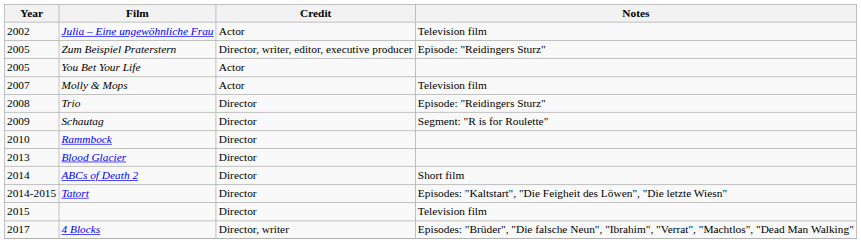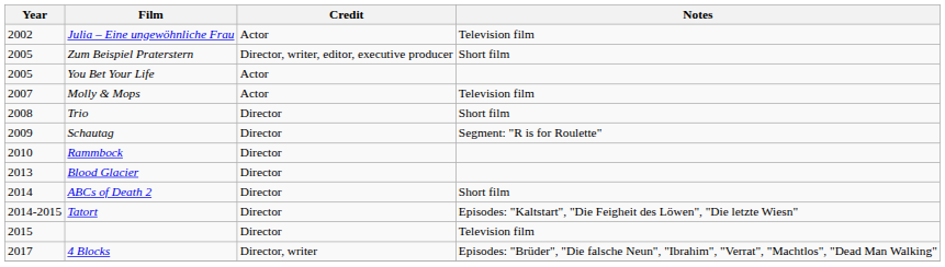Zum Beispiel Praterstern | Notes: Episode: "Reidingers Sturz" -> Short film
Trio | Notes: Episode: "Reidingers Sturz" -> Short film
